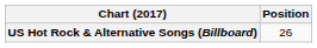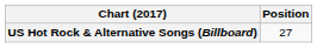US Hot Rock & Alternative Songs (Billboard) | Position: 26 -> 27
